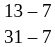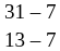rows swapped: 13 – 7 <-> 31 – 7
